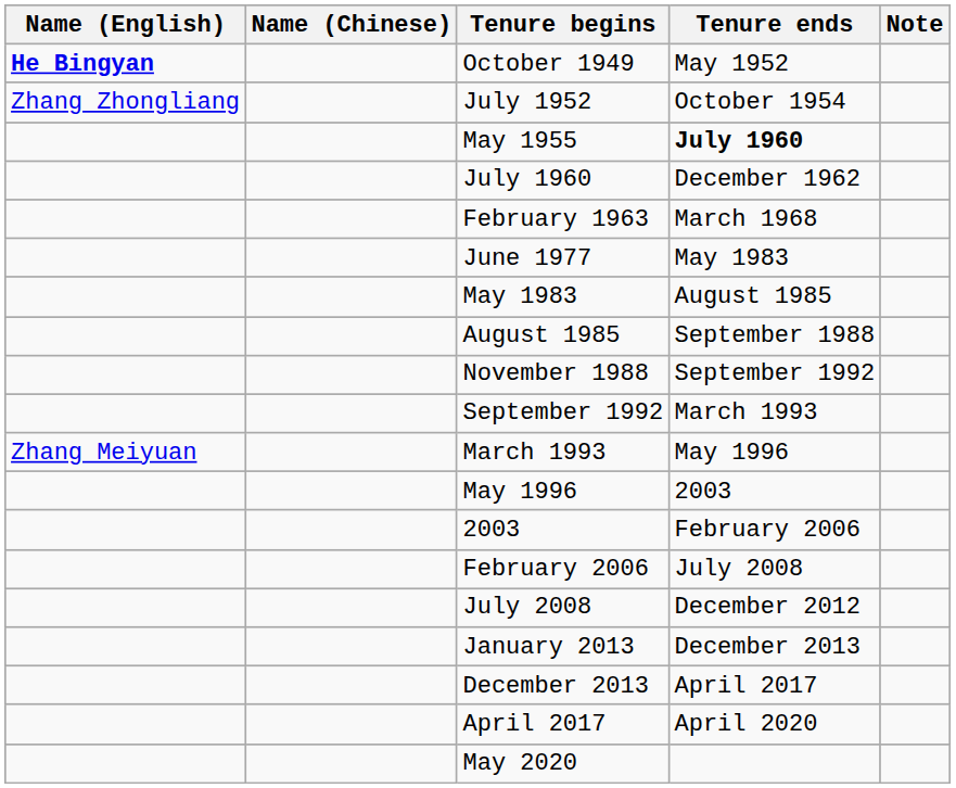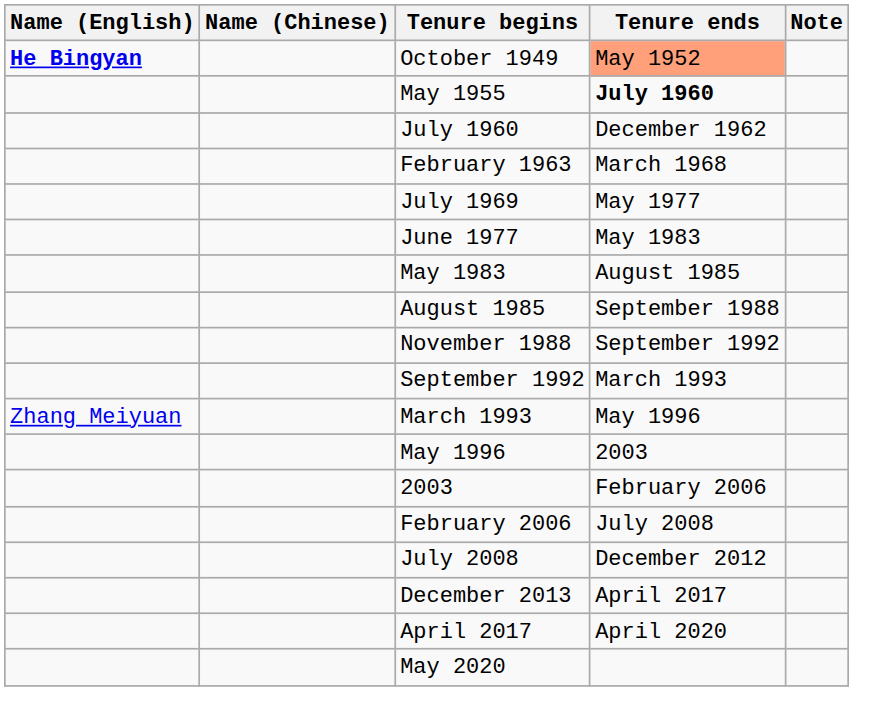October 1949 | Tenure ends: no background -> lightsalmon background
- row: Zhang Zhongliang | July 1952 | October 1954
+ row: July 1969 | May 1977
- row: January 2013 | December 2013
